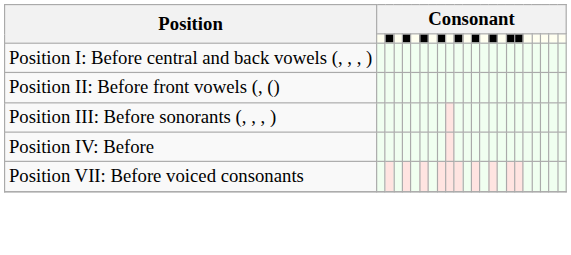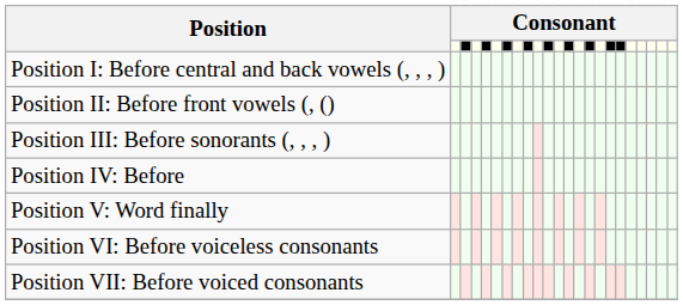+ row: Position V: Word finally
+ row: Position VI: Before voiceless consonants
